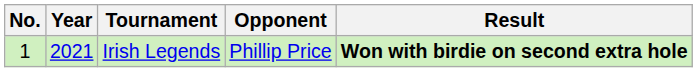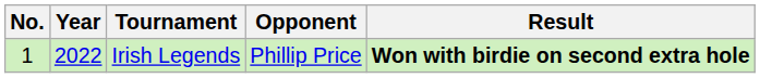Irish Legends | Year: 2021 -> 2022
